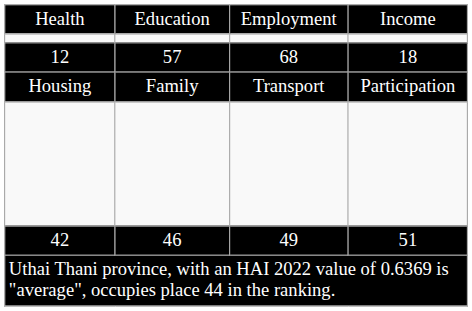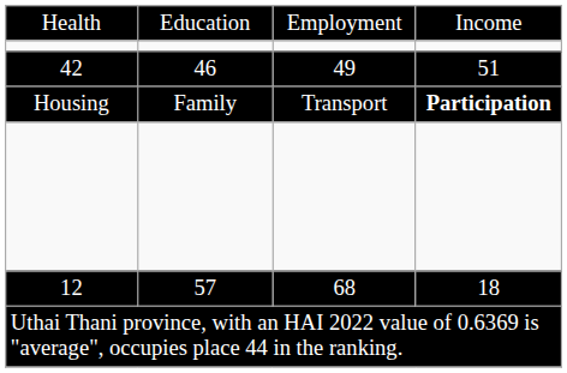rows swapped: 42 <-> 12
Housing | column 4: normal -> bold
